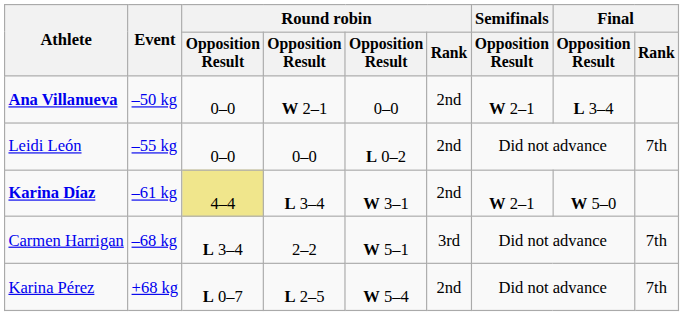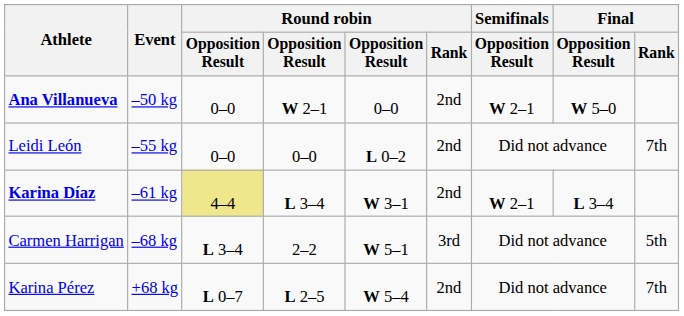Ana Villanueva | Final / Opposition Result: L 3–4 -> W 5–0
Karina Díaz | Final / Opposition Result: W 5–0 -> L 3–4
Carmen Harrigan | Final / Rank: 7th -> 5th
